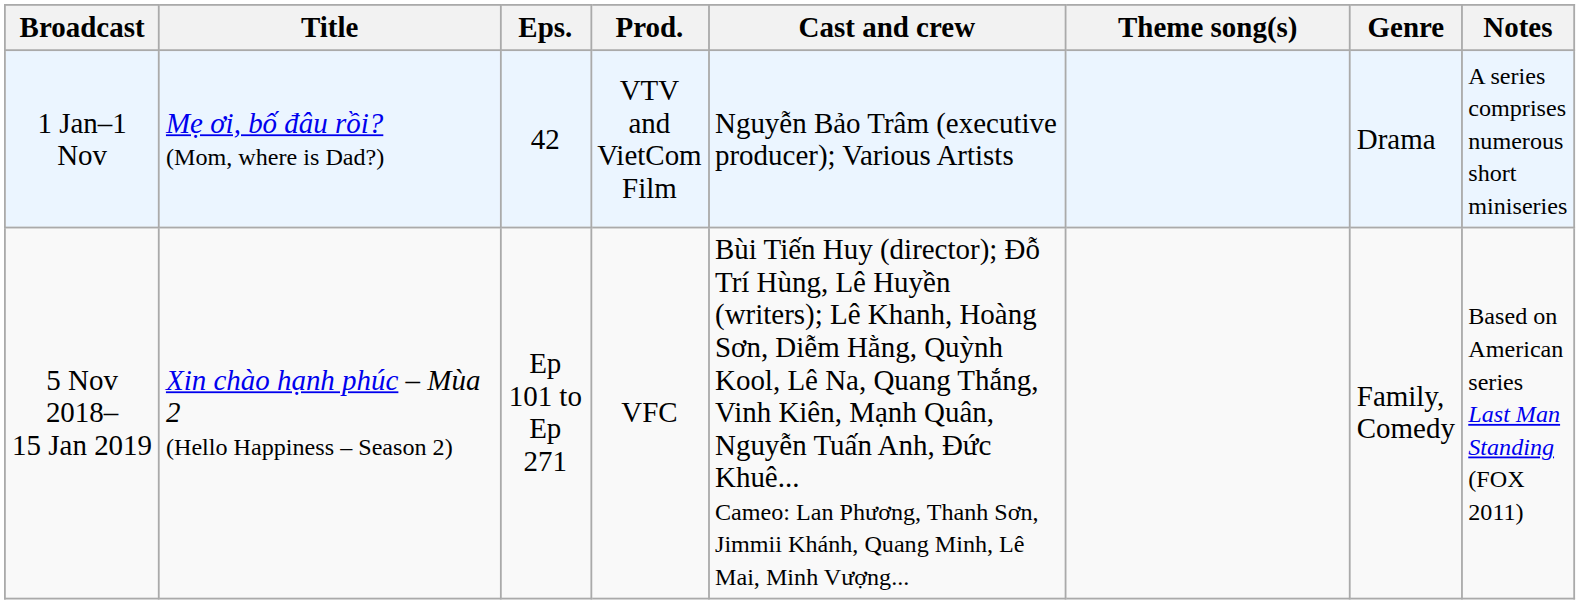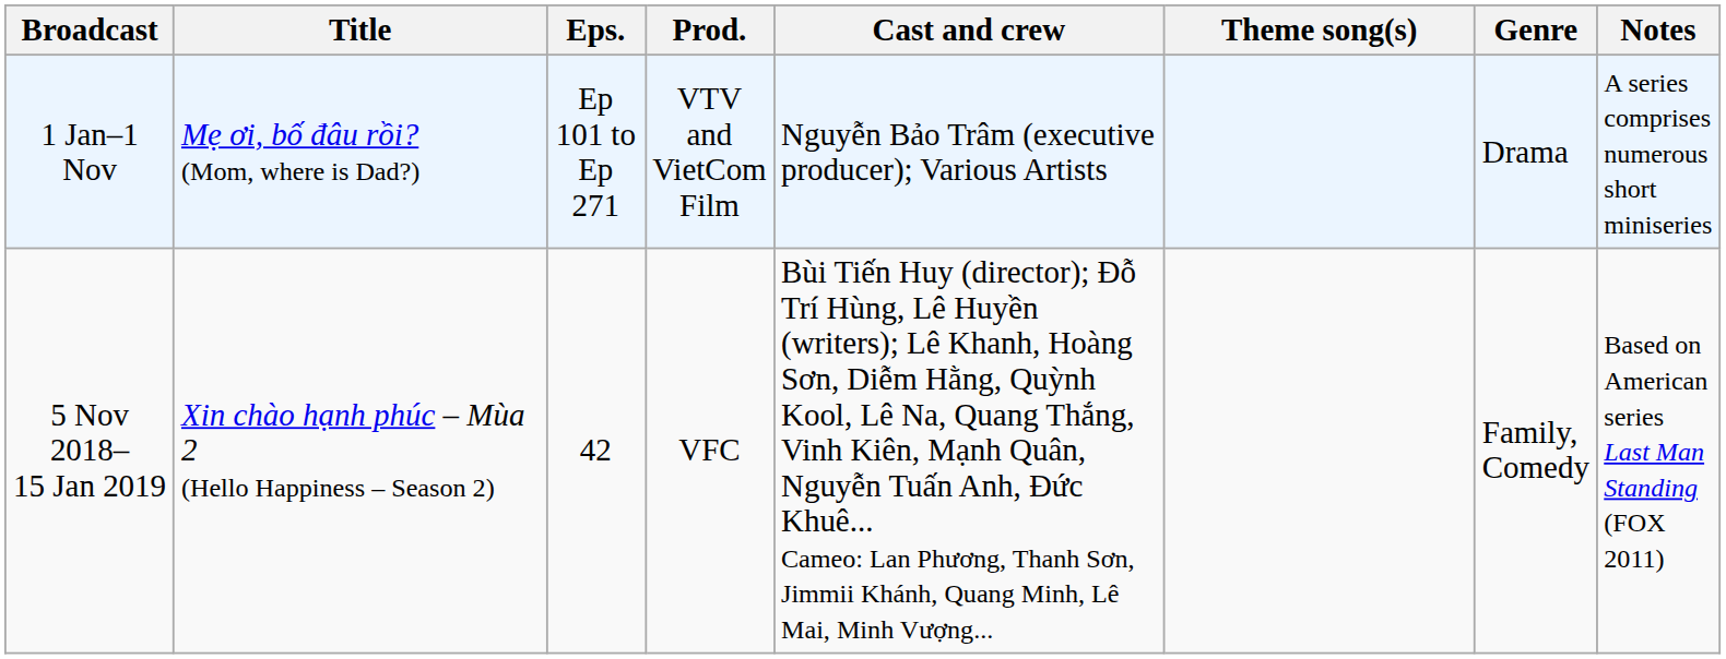1 Jan–1 Nov | Eps.: 42 -> Ep 101 to Ep 271
5 Nov 2018– 15 Jan 2019 | Eps.: Ep 101 to Ep 271 -> 42
